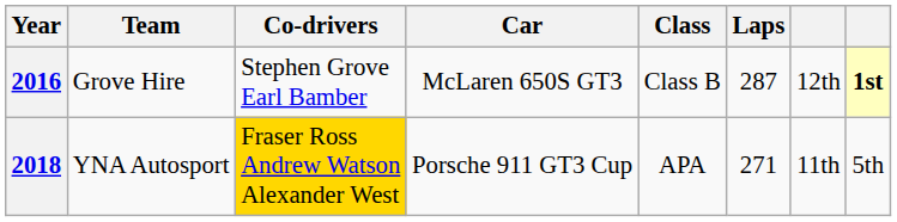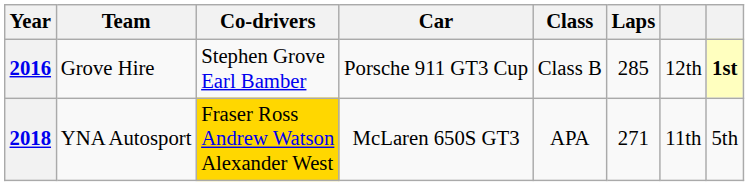2016 | Car: McLaren 650S GT3 -> Porsche 911 GT3 Cup
2016 | Laps: 287 -> 285
2018 | Car: Porsche 911 GT3 Cup -> McLaren 650S GT3
